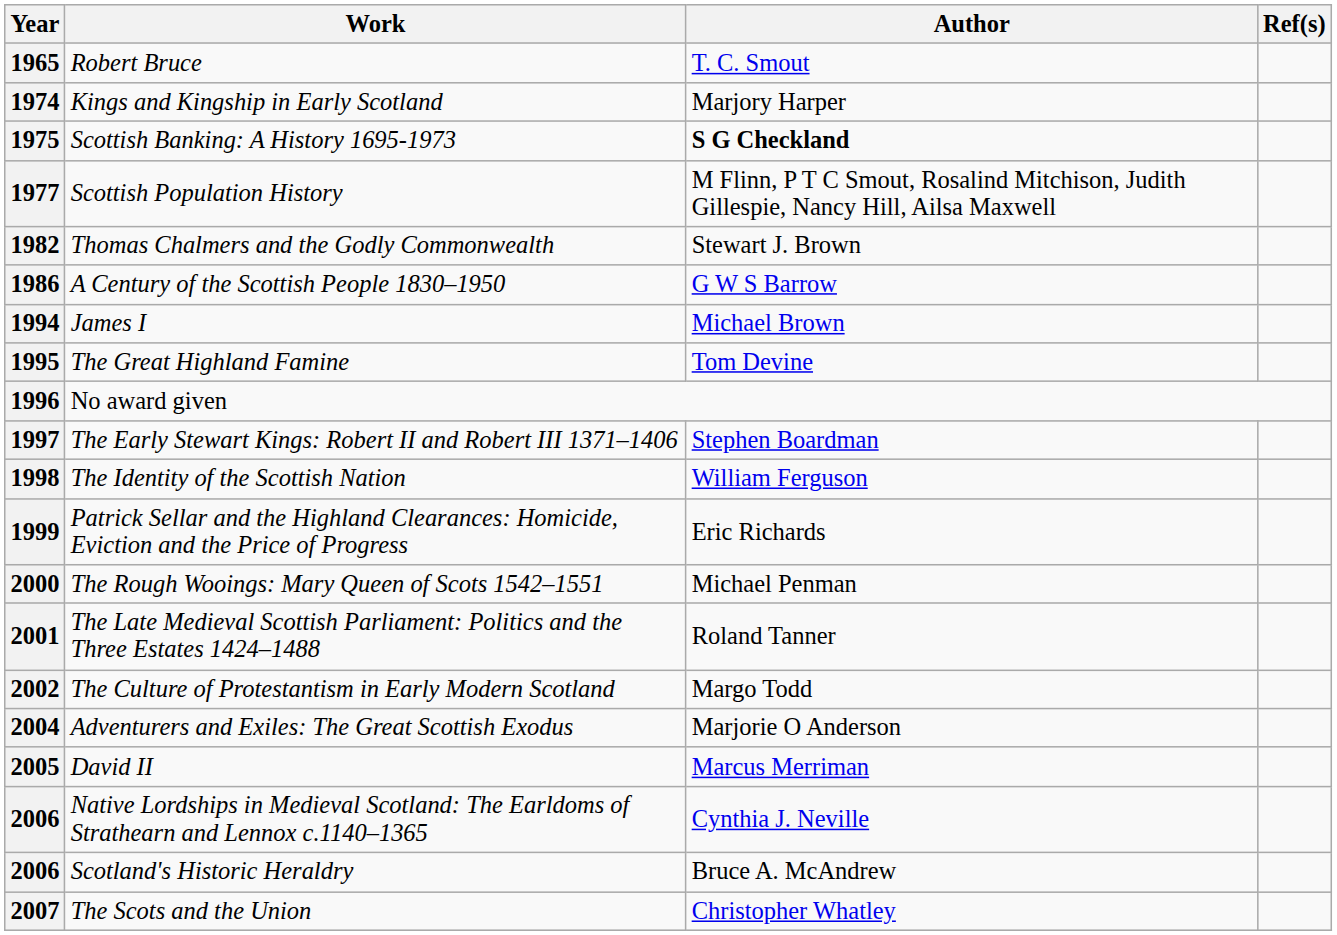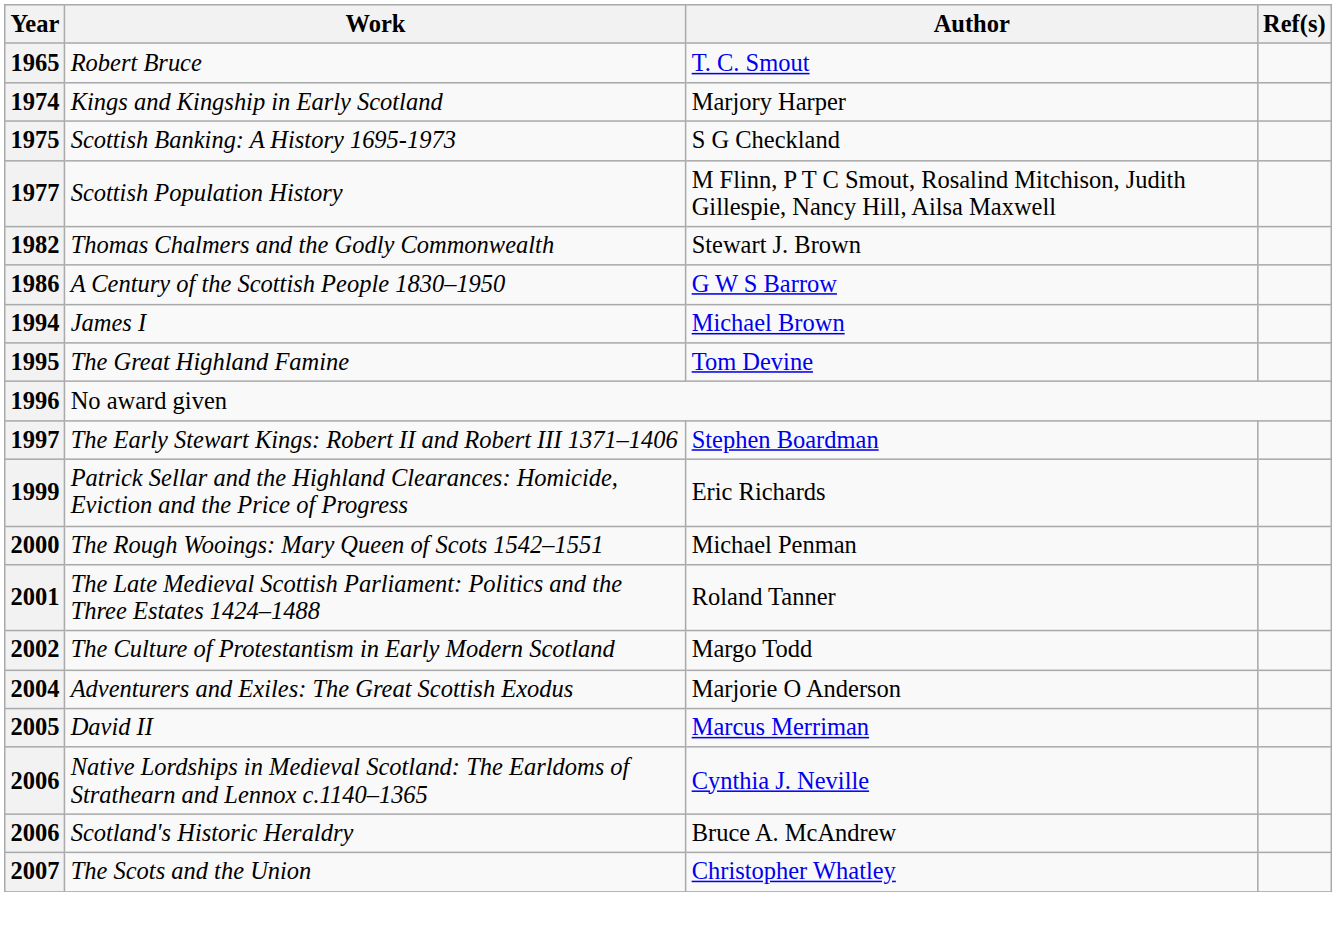1975 | Author: bold -> normal
- row: 1998 | The Identity of the Scottish Nation | William Ferguson
